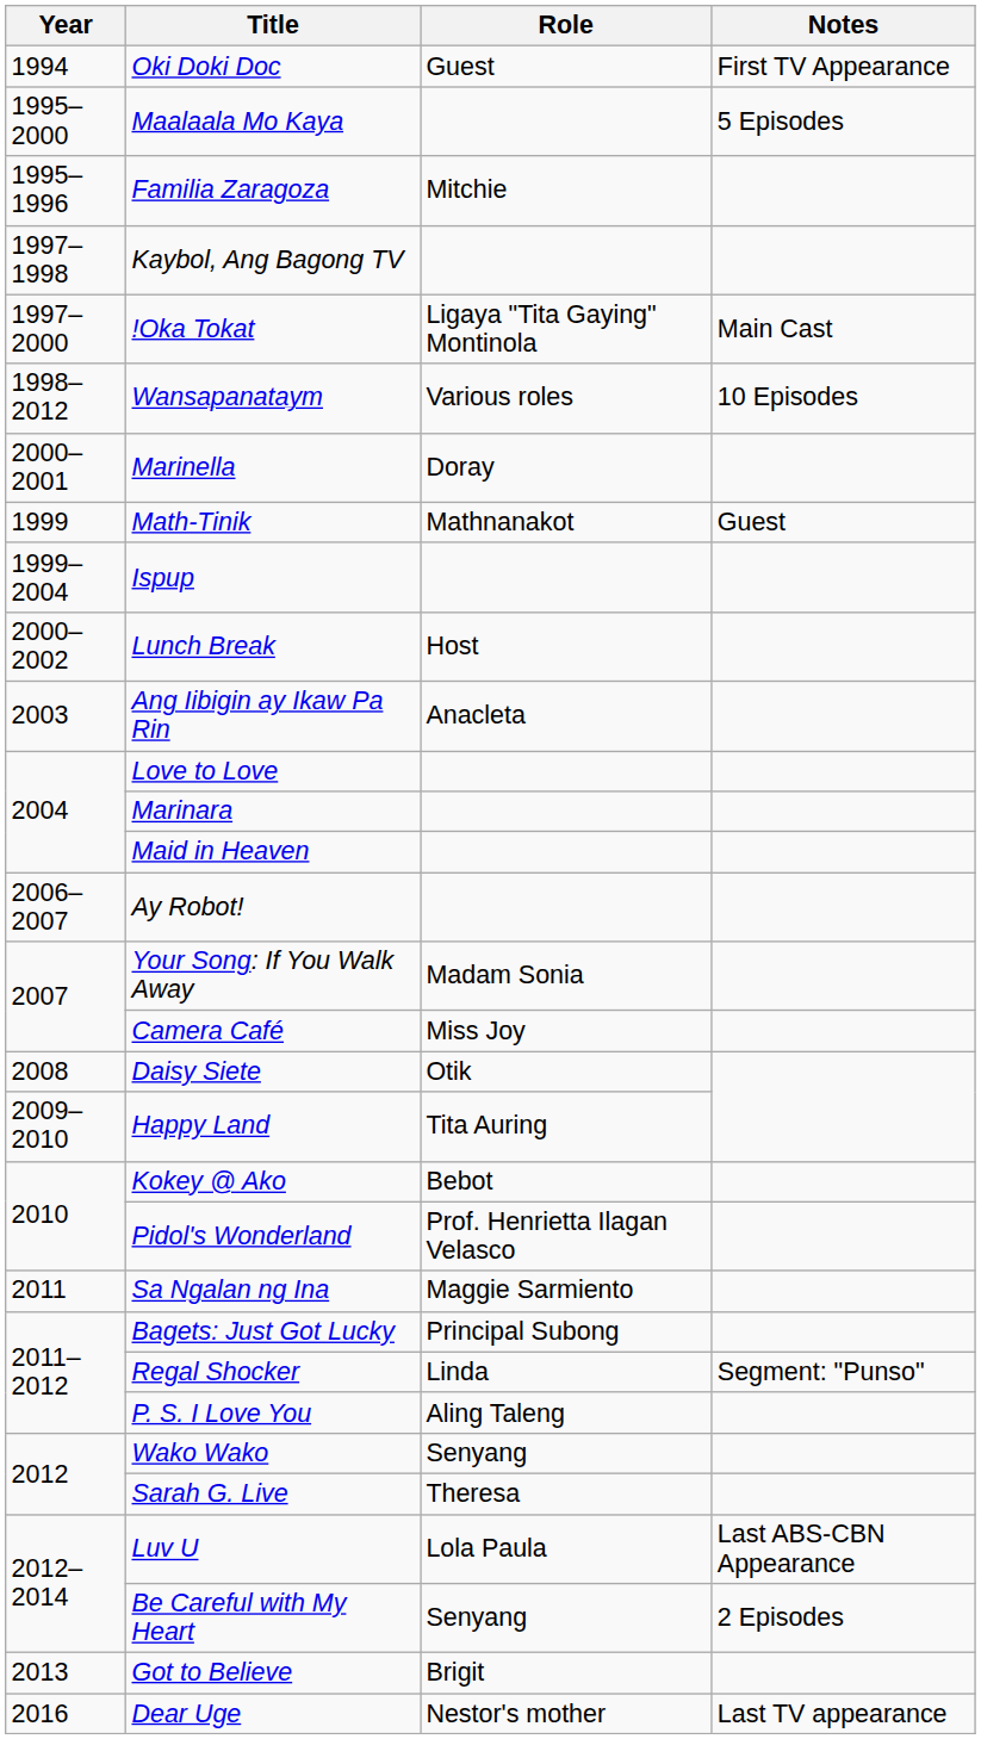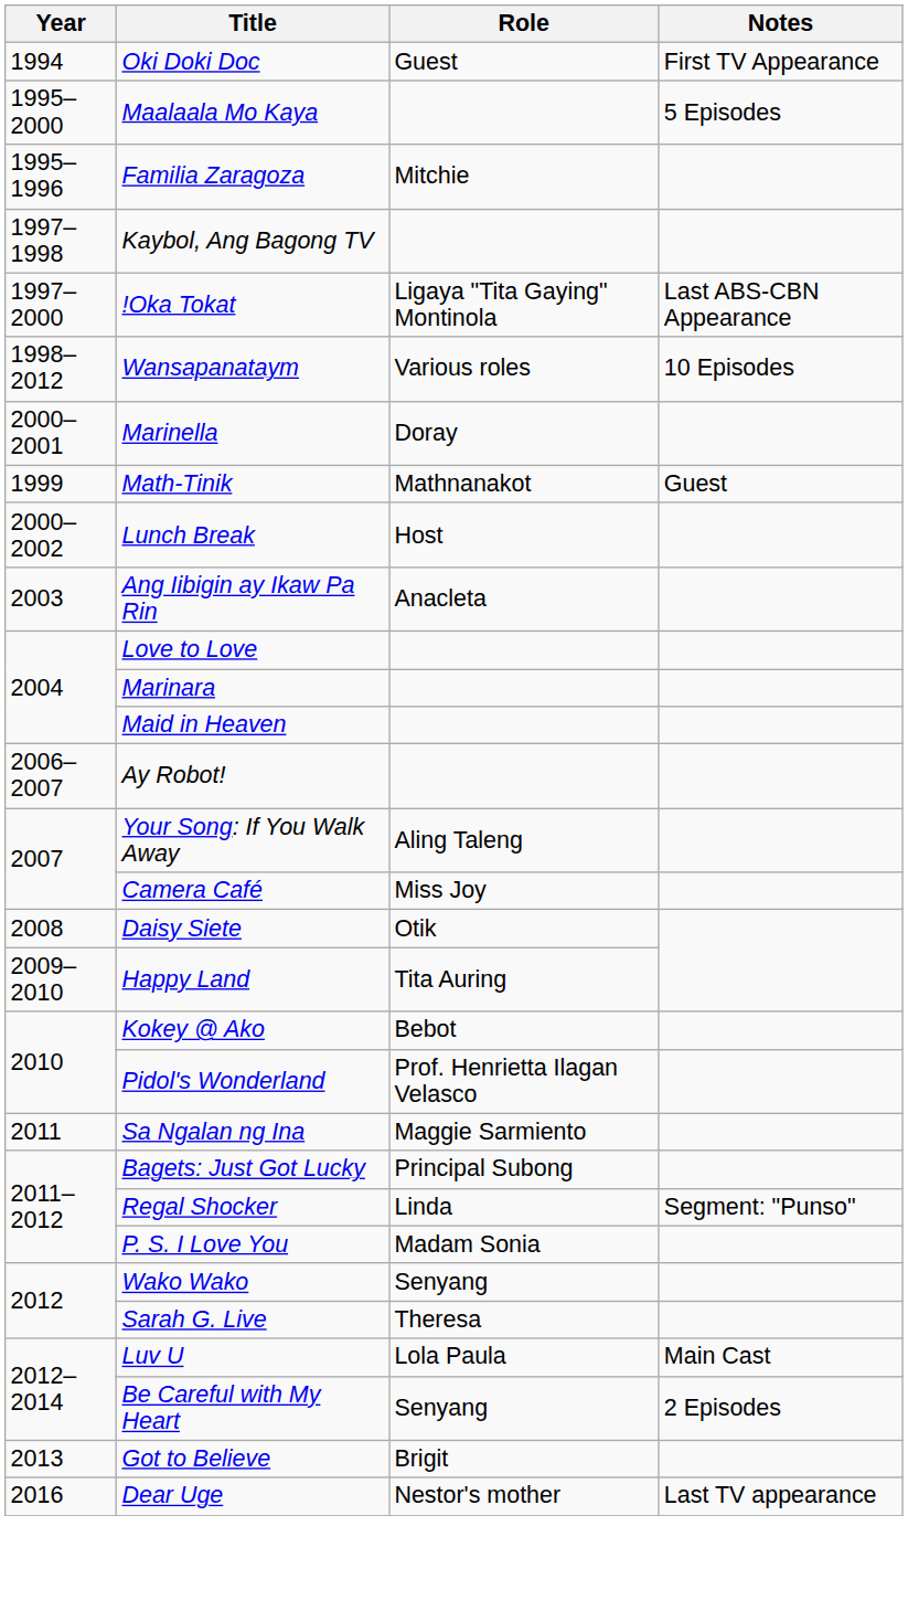!Oka Tokat | Notes: Main Cast -> Last ABS-CBN Appearance
- row: 1999–2004 | Ispup
Your Song: If You Walk Away | Role: Madam Sonia -> Aling Taleng
P. S. I Love You | Role: Aling Taleng -> Madam Sonia
Luv U | Notes: Last ABS-CBN Appearance -> Main Cast
